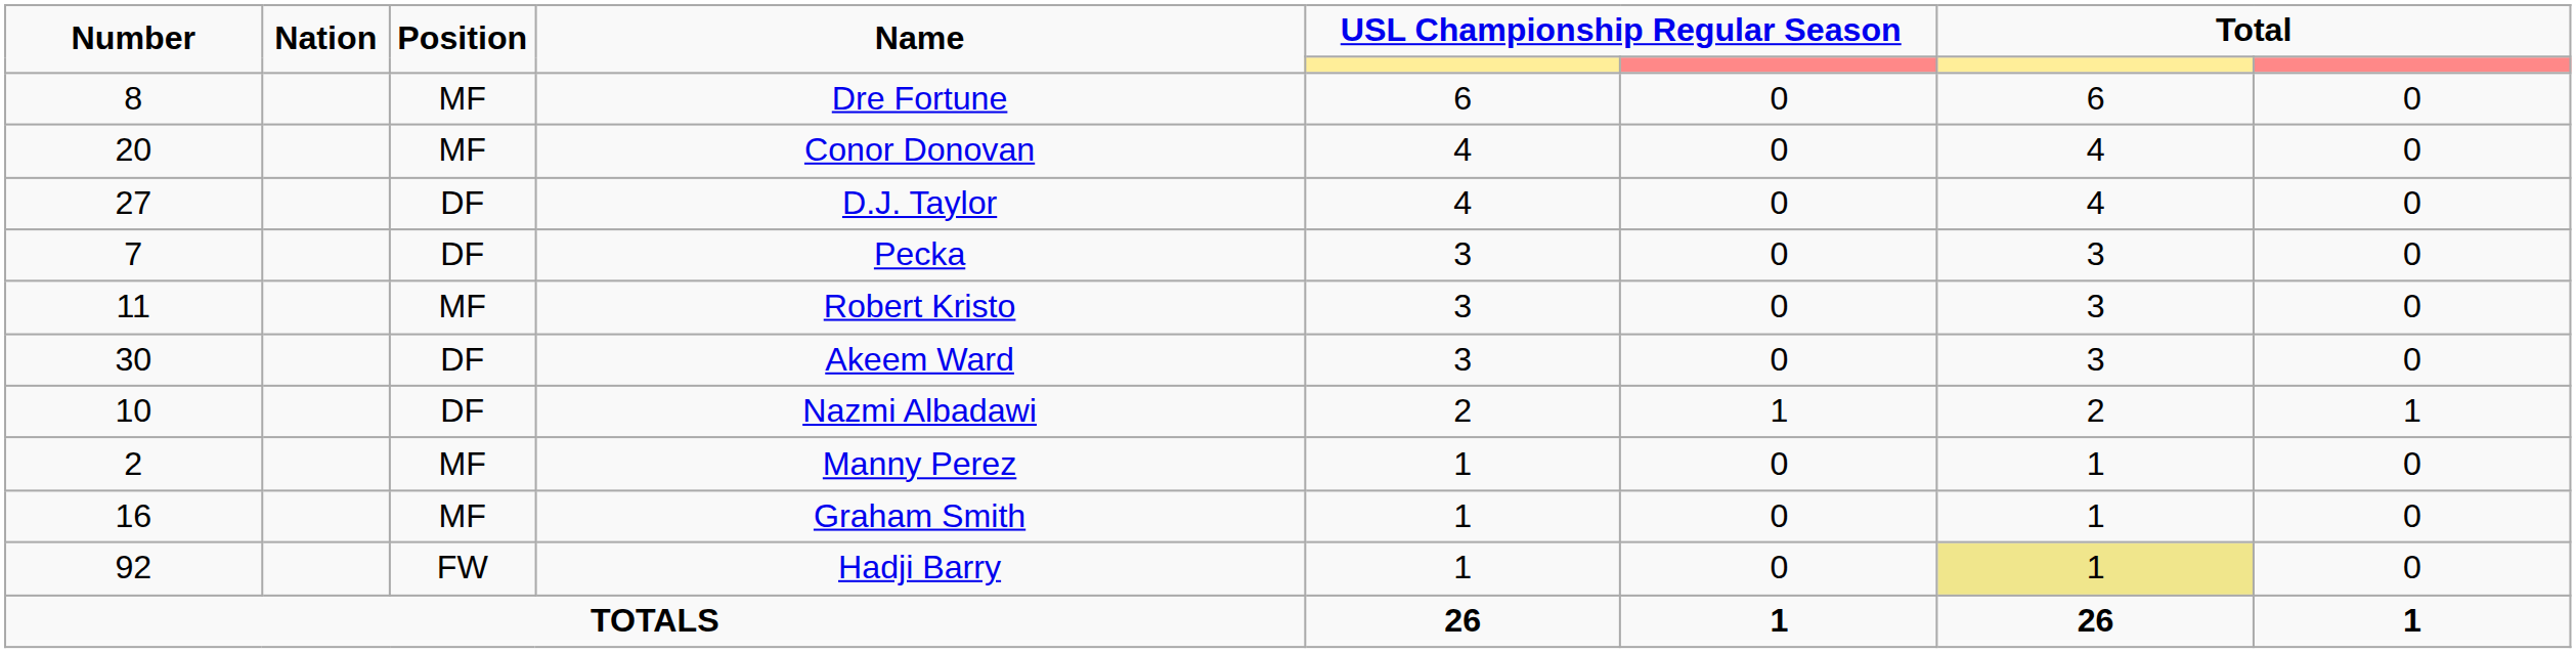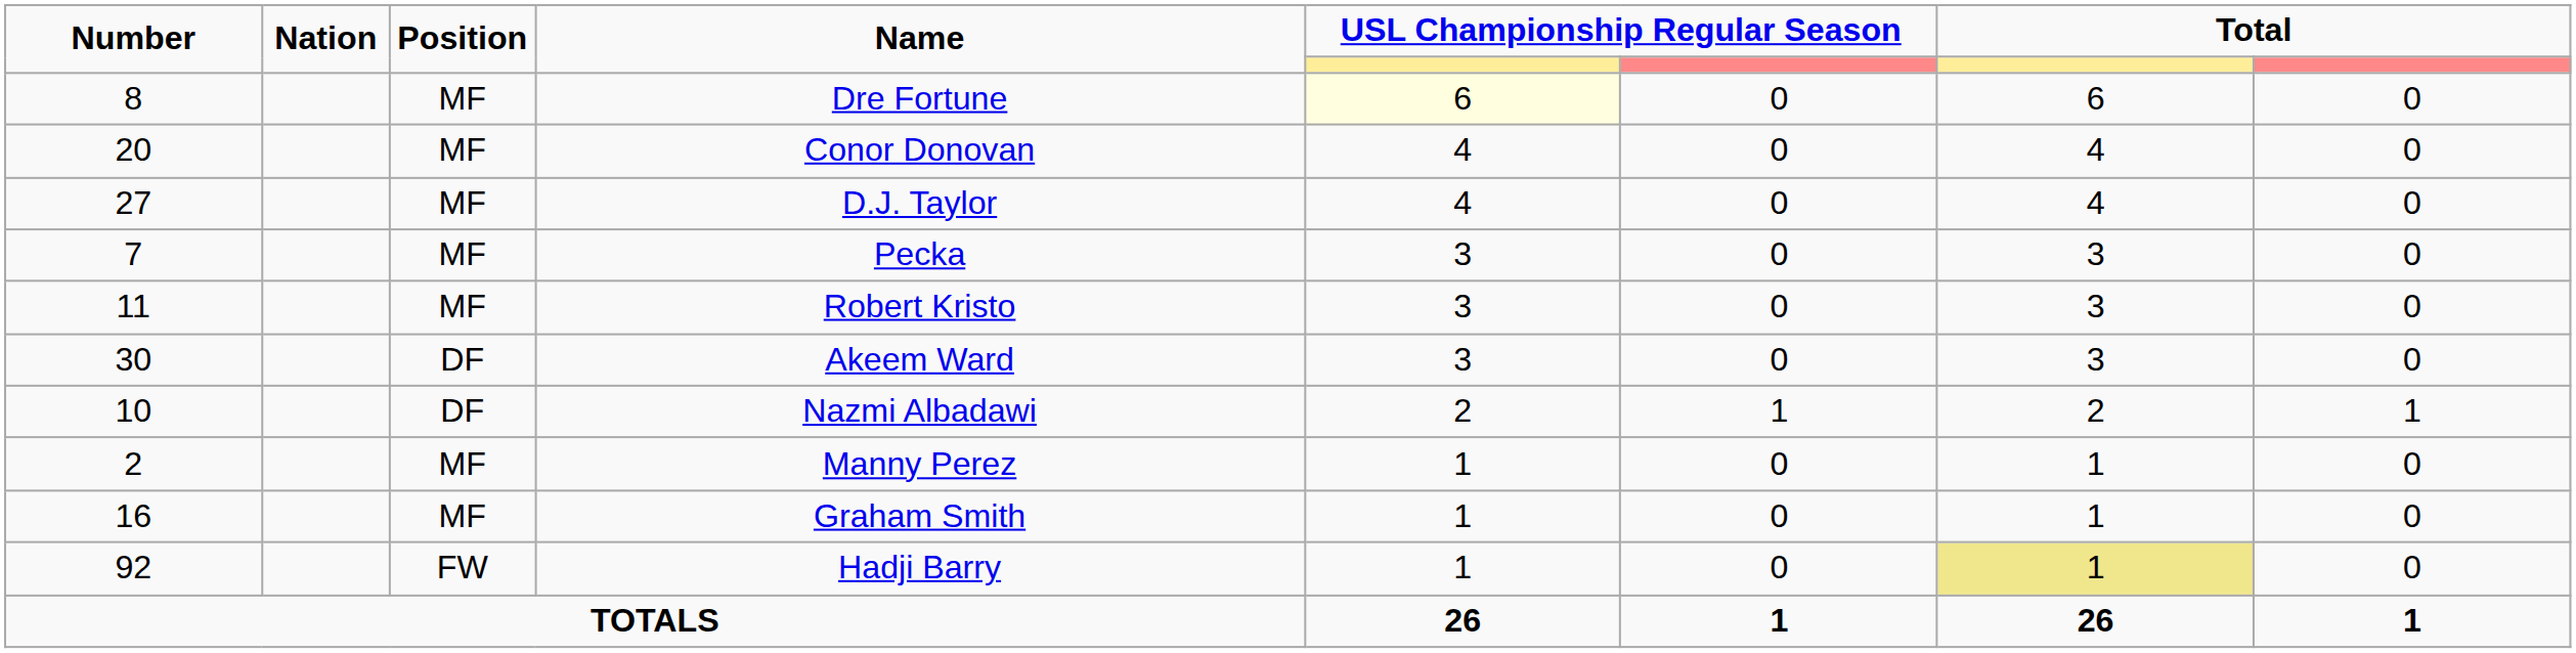Dre Fortune | column 5: no background -> lightyellow background
D.J. Taylor | Position: DF -> MF
Pecka | Position: DF -> MF
